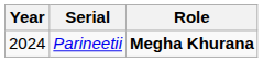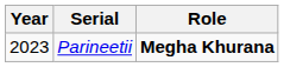Parineetii | Year: 2024 -> 2023
